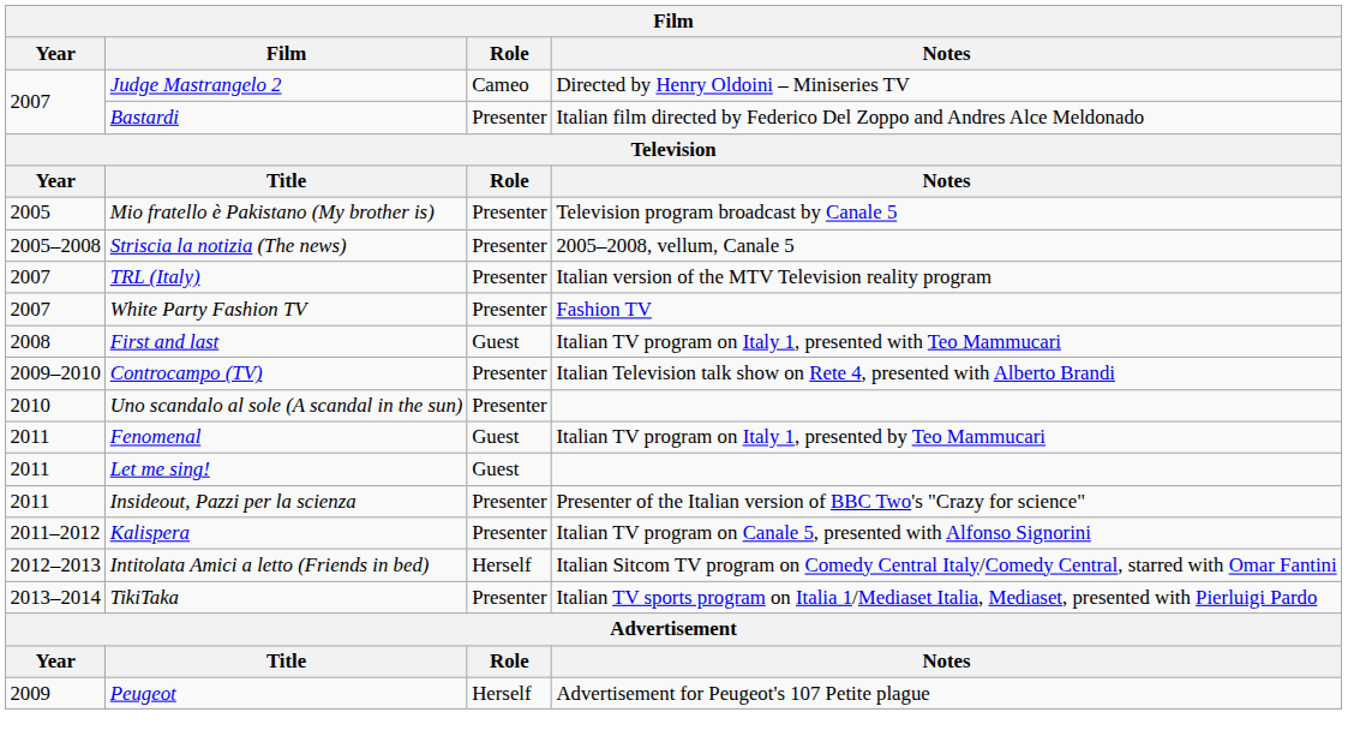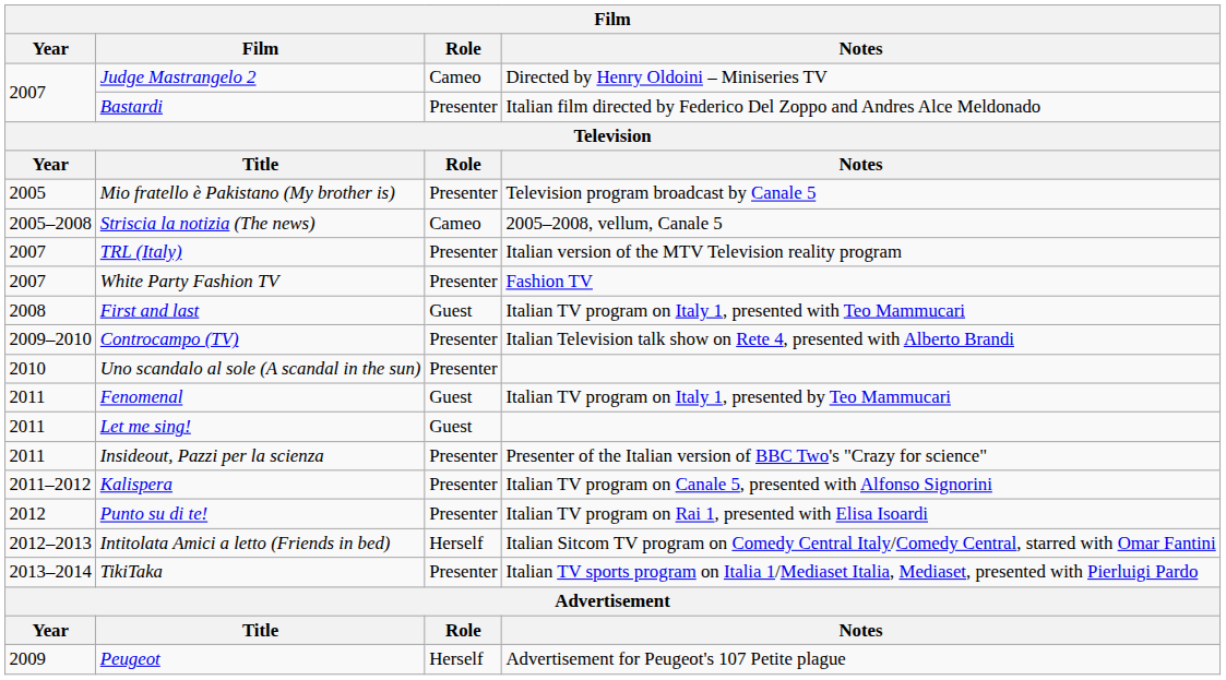Striscia la notizia (The news) | Role: Presenter -> Cameo
+ row: 2012 | Punto su di te! | Presenter | Italian TV program on Rai 1, presented with Elisa Isoardi
